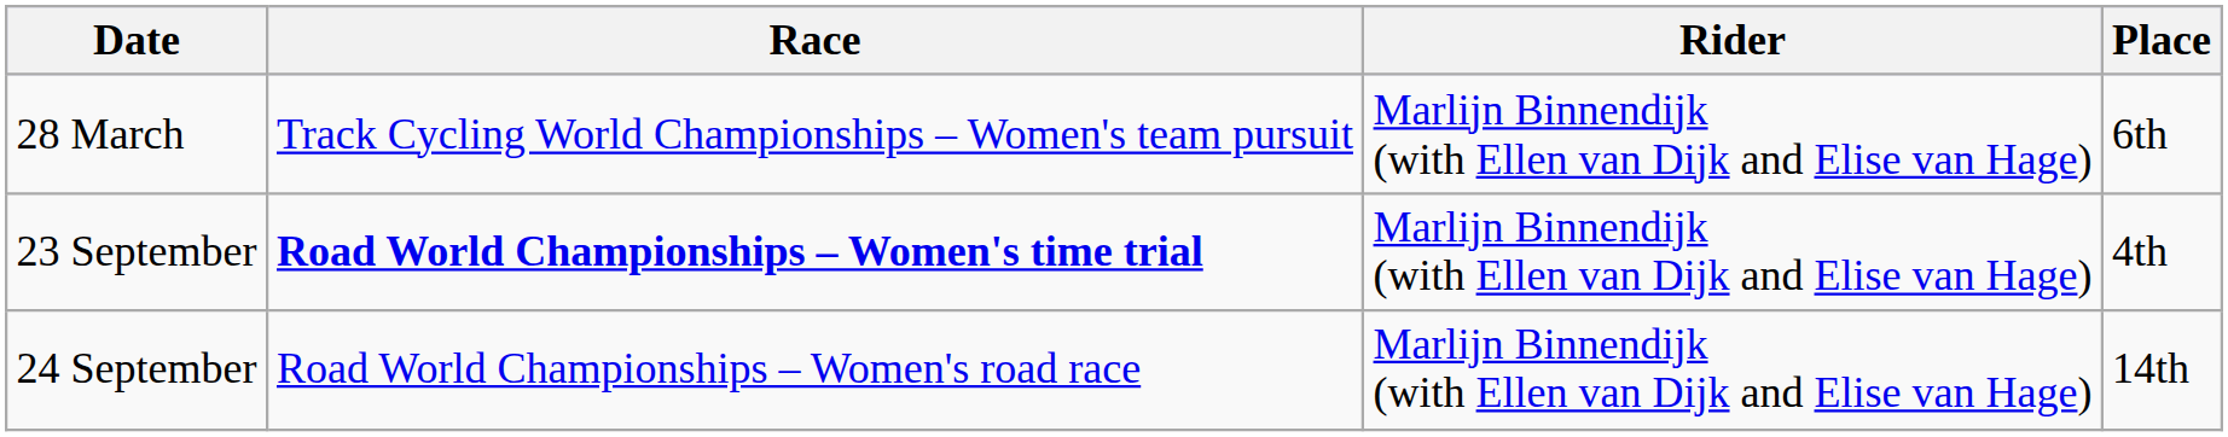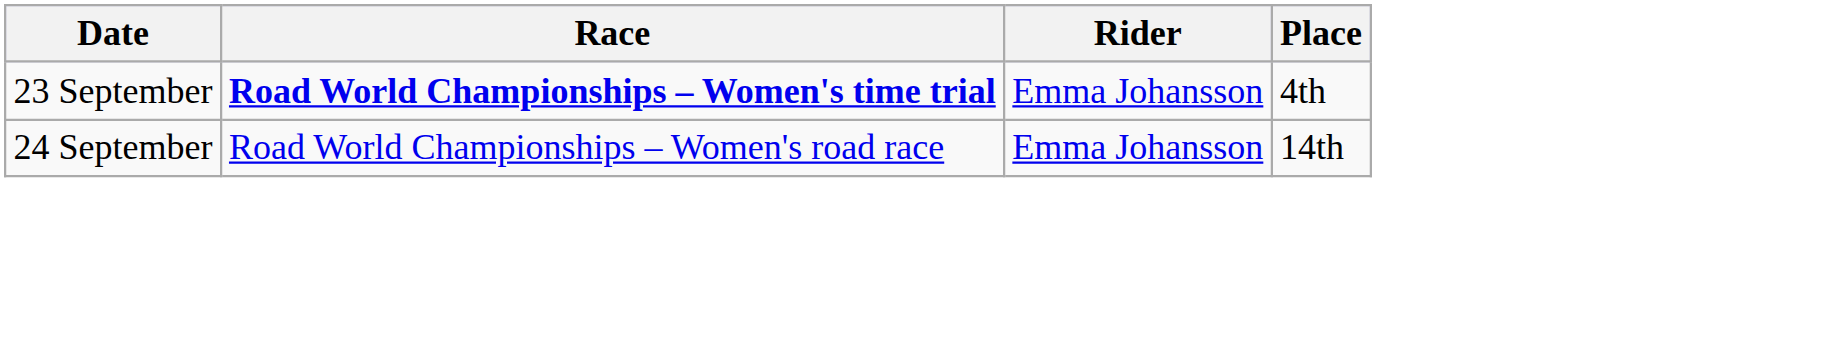- row: 28 March | Track Cycling World Championships – Women's team pursuit | Marlijn Binnendijk (with Ellen van Dijk and Elise van Hage) | 6th
23 September | Rider: Marlijn Binnendijk (with Ellen van Dijk and Elise van Hage) -> Emma Johansson
24 September | Rider: Marlijn Binnendijk (with Ellen van Dijk and Elise van Hage) -> Emma Johansson
